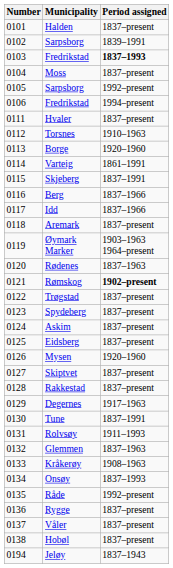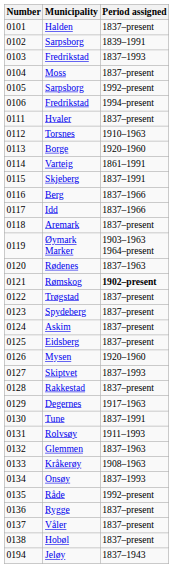0103 / Fredrikstad | Period assigned: bold -> normal
Skiptvet | Period assigned: 1837–present -> 1837–1993
